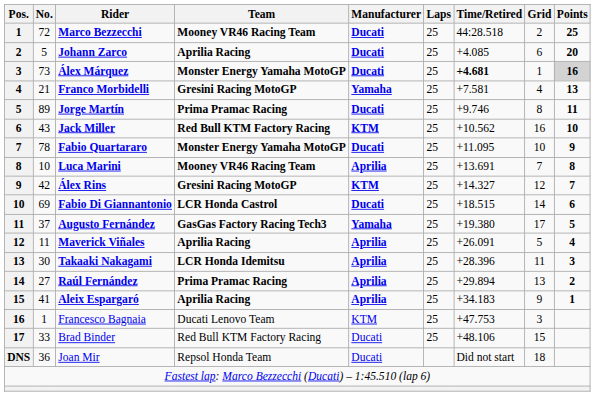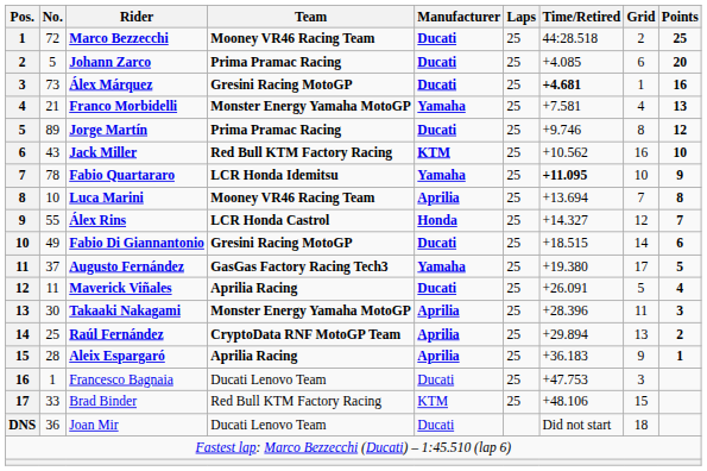Johann Zarco | Team: Aprilia Racing -> Prima Pramac Racing
Álex Márquez | Team: Monster Energy Yamaha MotoGP -> Gresini Racing MotoGP
Álex Márquez | Points: lightgrey background -> no background
Franco Morbidelli | Team: Gresini Racing MotoGP -> Monster Energy Yamaha MotoGP
Jorge Martín | Points: 11 -> 12
Fabio Quartararo | Team: Monster Energy Yamaha MotoGP -> LCR Honda Idemitsu
Fabio Quartararo | Manufacturer: Ducati -> Yamaha
Fabio Quartararo | Time/Retired: normal -> bold
Luca Marini | Time/Retired: +13.691 -> +13.694
Álex Rins | No.: 42 -> 55
Álex Rins | Team: Gresini Racing MotoGP -> LCR Honda Castrol
Álex Rins | Manufacturer: KTM -> Honda
Fabio Di Giannantonio | No.: 69 -> 49
Fabio Di Giannantonio | Team: LCR Honda Castrol -> Gresini Racing MotoGP
Maverick Viñales | Manufacturer: Aprilia -> Ducati
Takaaki Nakagami | Team: LCR Honda Idemitsu -> Monster Energy Yamaha MotoGP
Raúl Fernández | No.: 27 -> 25
Raúl Fernández | Team: Prima Pramac Racing -> CryptoData RNF MotoGP Team
Aleix Espargaró | No.: 41 -> 28
Aleix Espargaró | Time/Retired: +34.183 -> +36.183
Francesco Bagnaia | Manufacturer: KTM -> Ducati
Brad Binder | Manufacturer: Ducati -> KTM
Joan Mir | Team: Repsol Honda Team -> Ducati Lenovo Team
